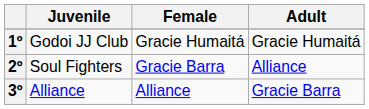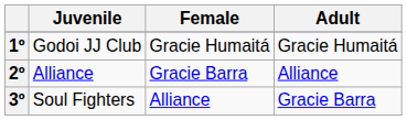2º | Juvenile: Soul Fighters -> Alliance
3º | Juvenile: Alliance -> Soul Fighters
